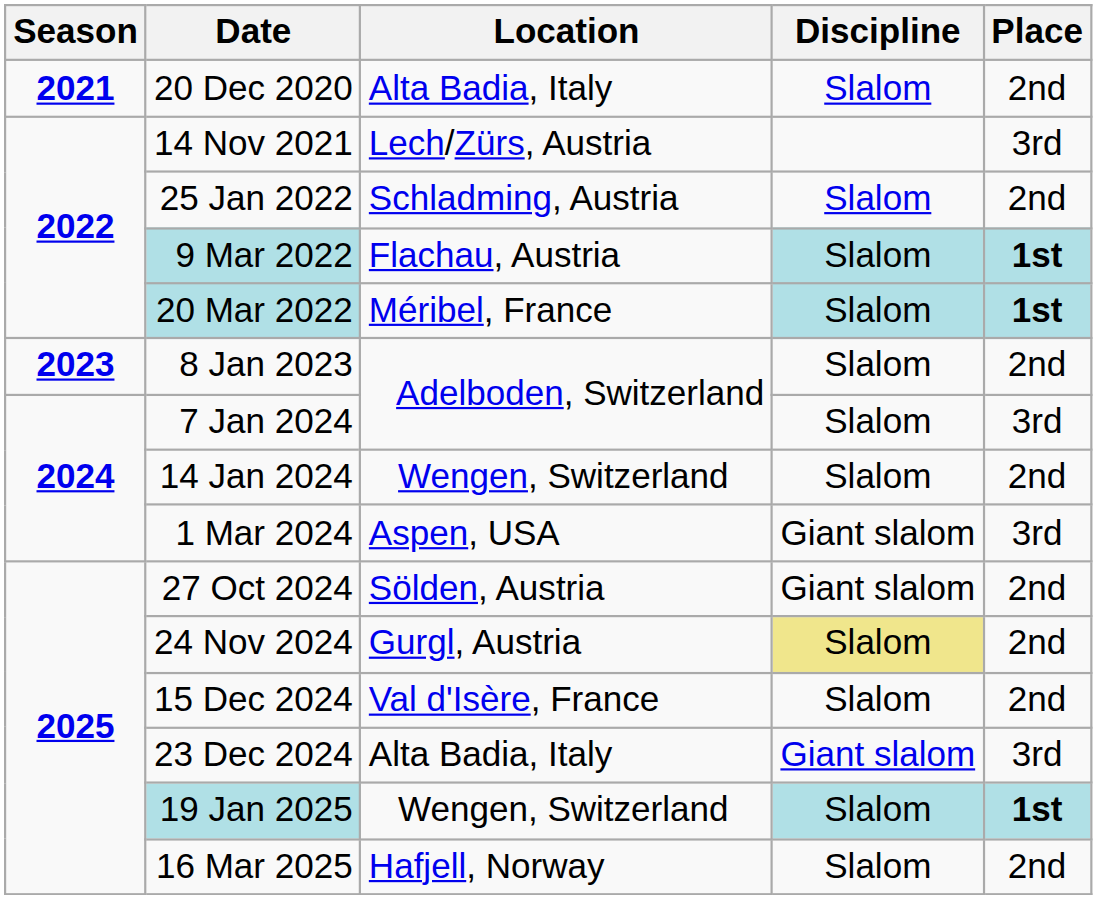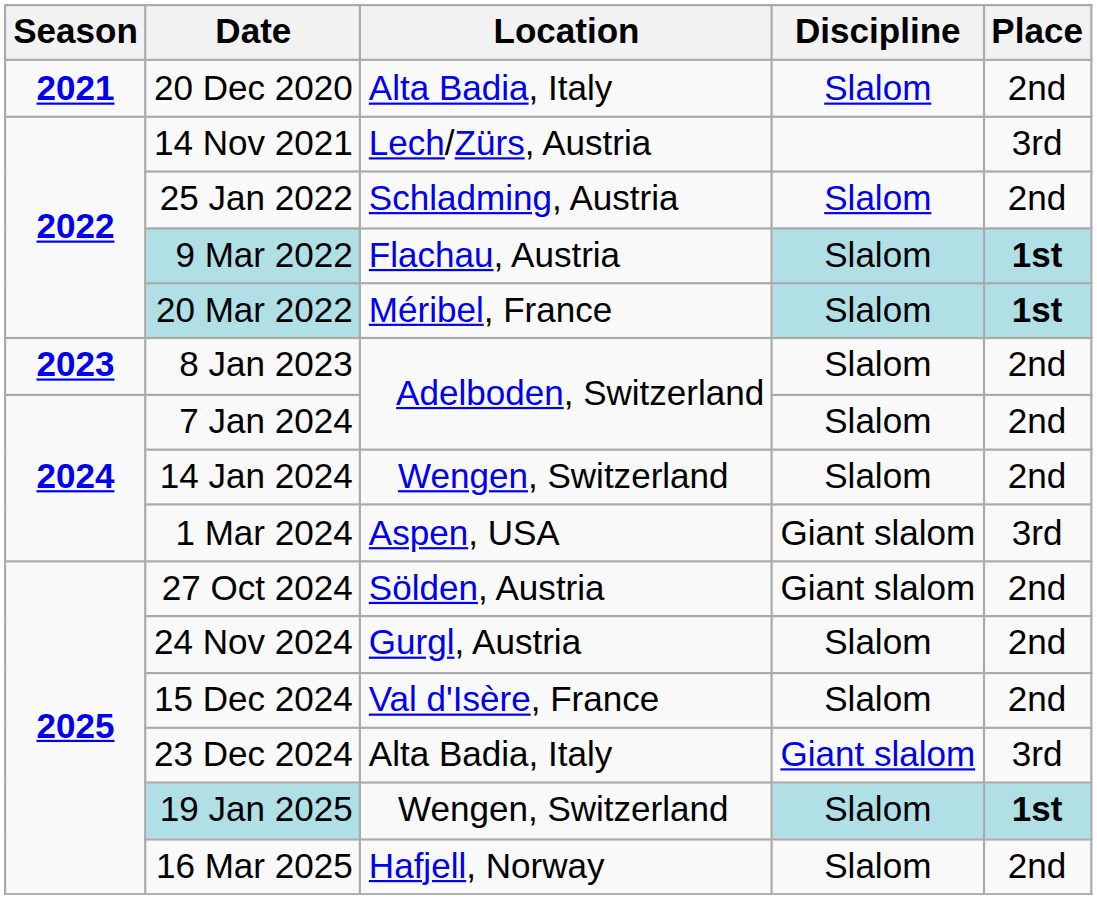7 Jan 2024 | Place: 3rd -> 2nd
24 Nov 2024 | Discipline: khaki background -> no background
